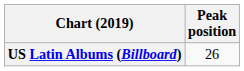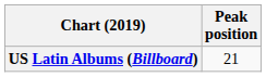US Latin Albums (Billboard) | Peak position: 26 -> 21
